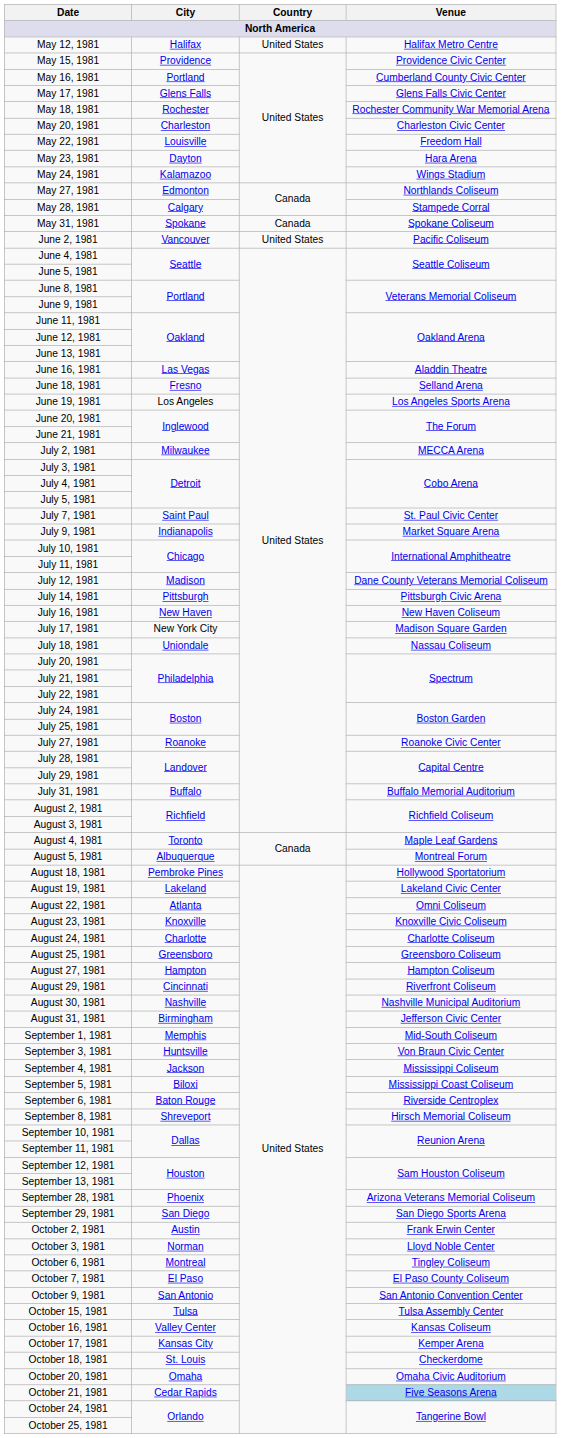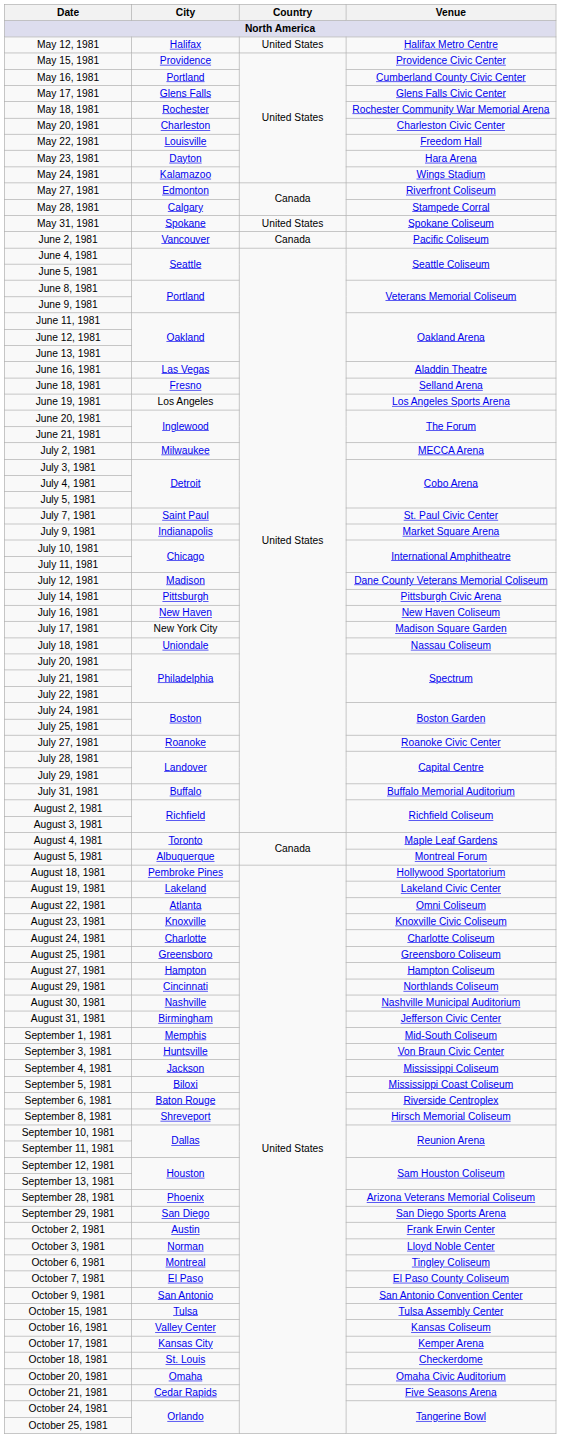May 27, 1981 | Venue: Northlands Coliseum -> Riverfront Coliseum
May 31, 1981 | Country: Canada -> United States
June 2, 1981 | Country: United States -> Canada
August 29, 1981 | Venue: Riverfront Coliseum -> Northlands Coliseum
October 21, 1981 | Venue: lightblue background -> no background
